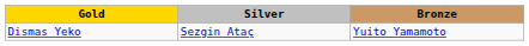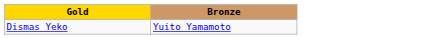- column: Silver | Sezgin Ataç
